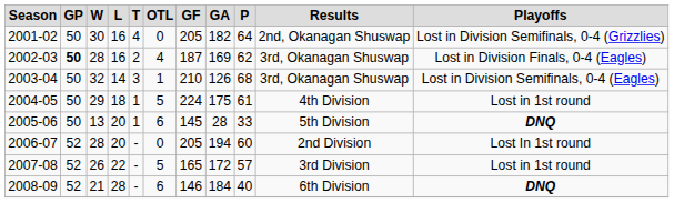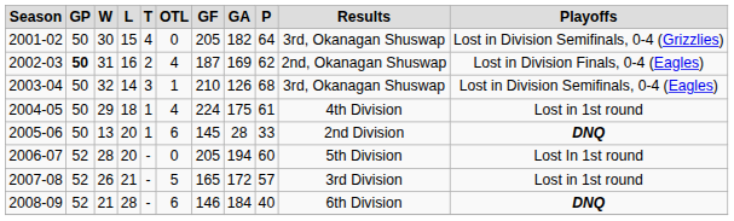2001-02 | L: 16 -> 15
2001-02 | Results: 2nd, Okanagan Shuswap -> 3rd, Okanagan Shuswap
2002-03 | W: 28 -> 31
2002-03 | Results: 3rd, Okanagan Shuswap -> 2nd, Okanagan Shuswap
2004-05 | OTL: 5 -> 4
2005-06 | Results: 5th Division -> 2nd Division
2006-07 | Results: 2nd Division -> 5th Division
2007-08 | L: 22 -> 21
